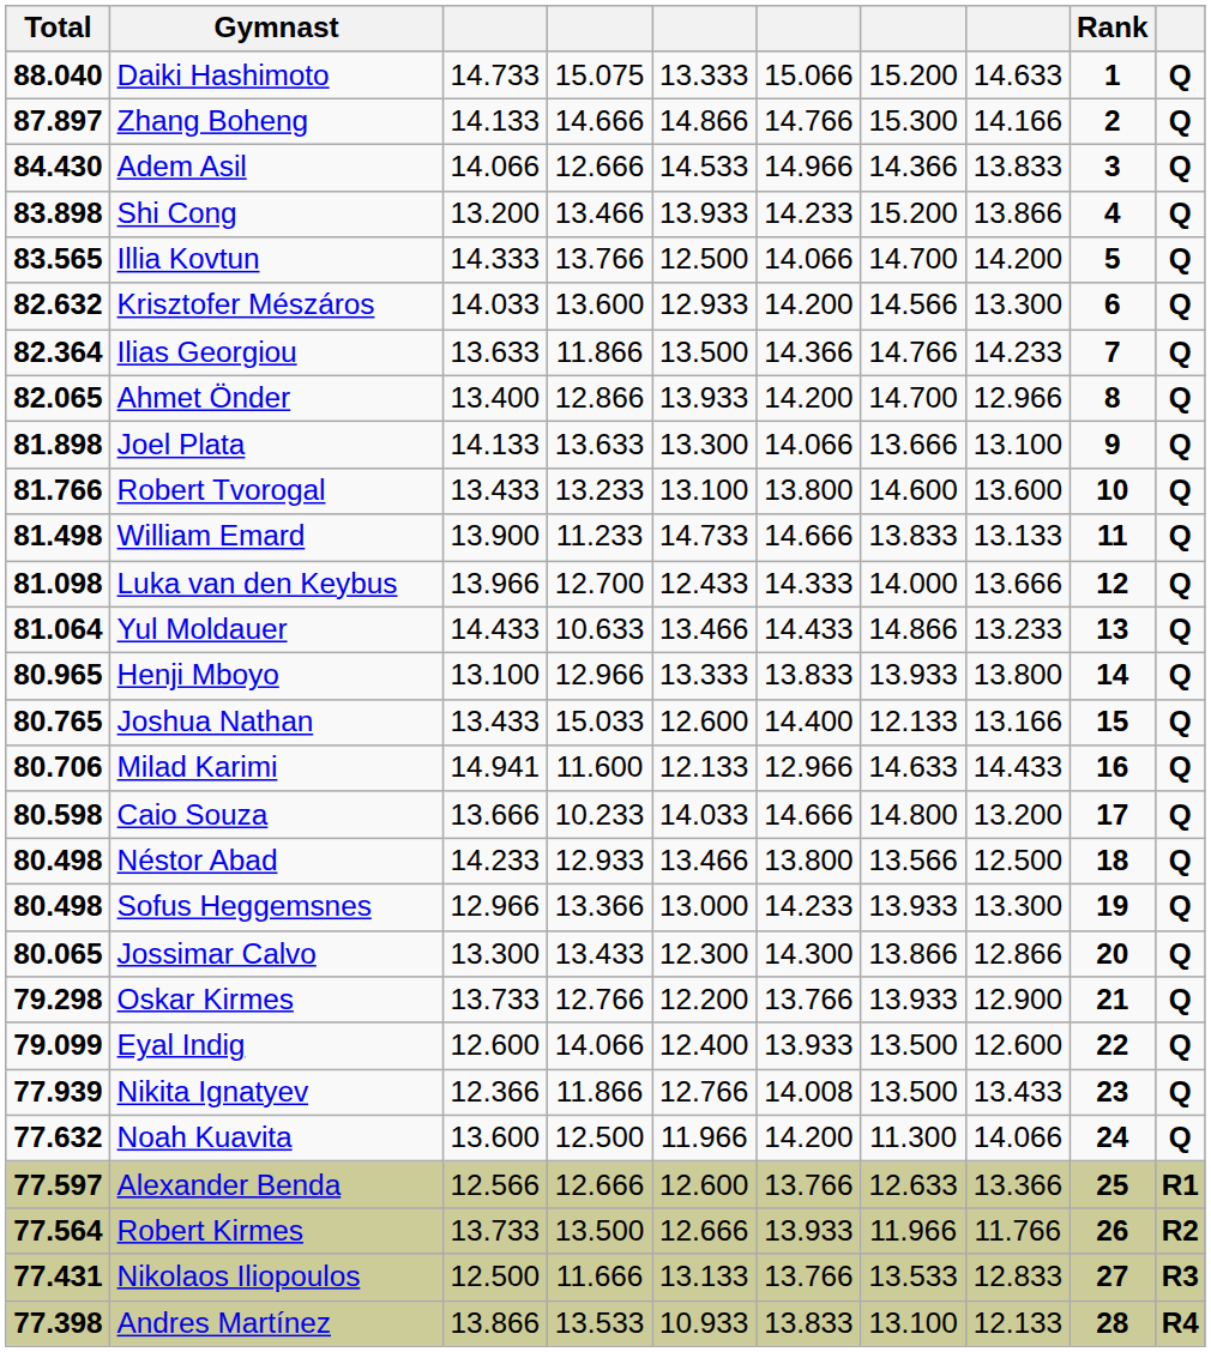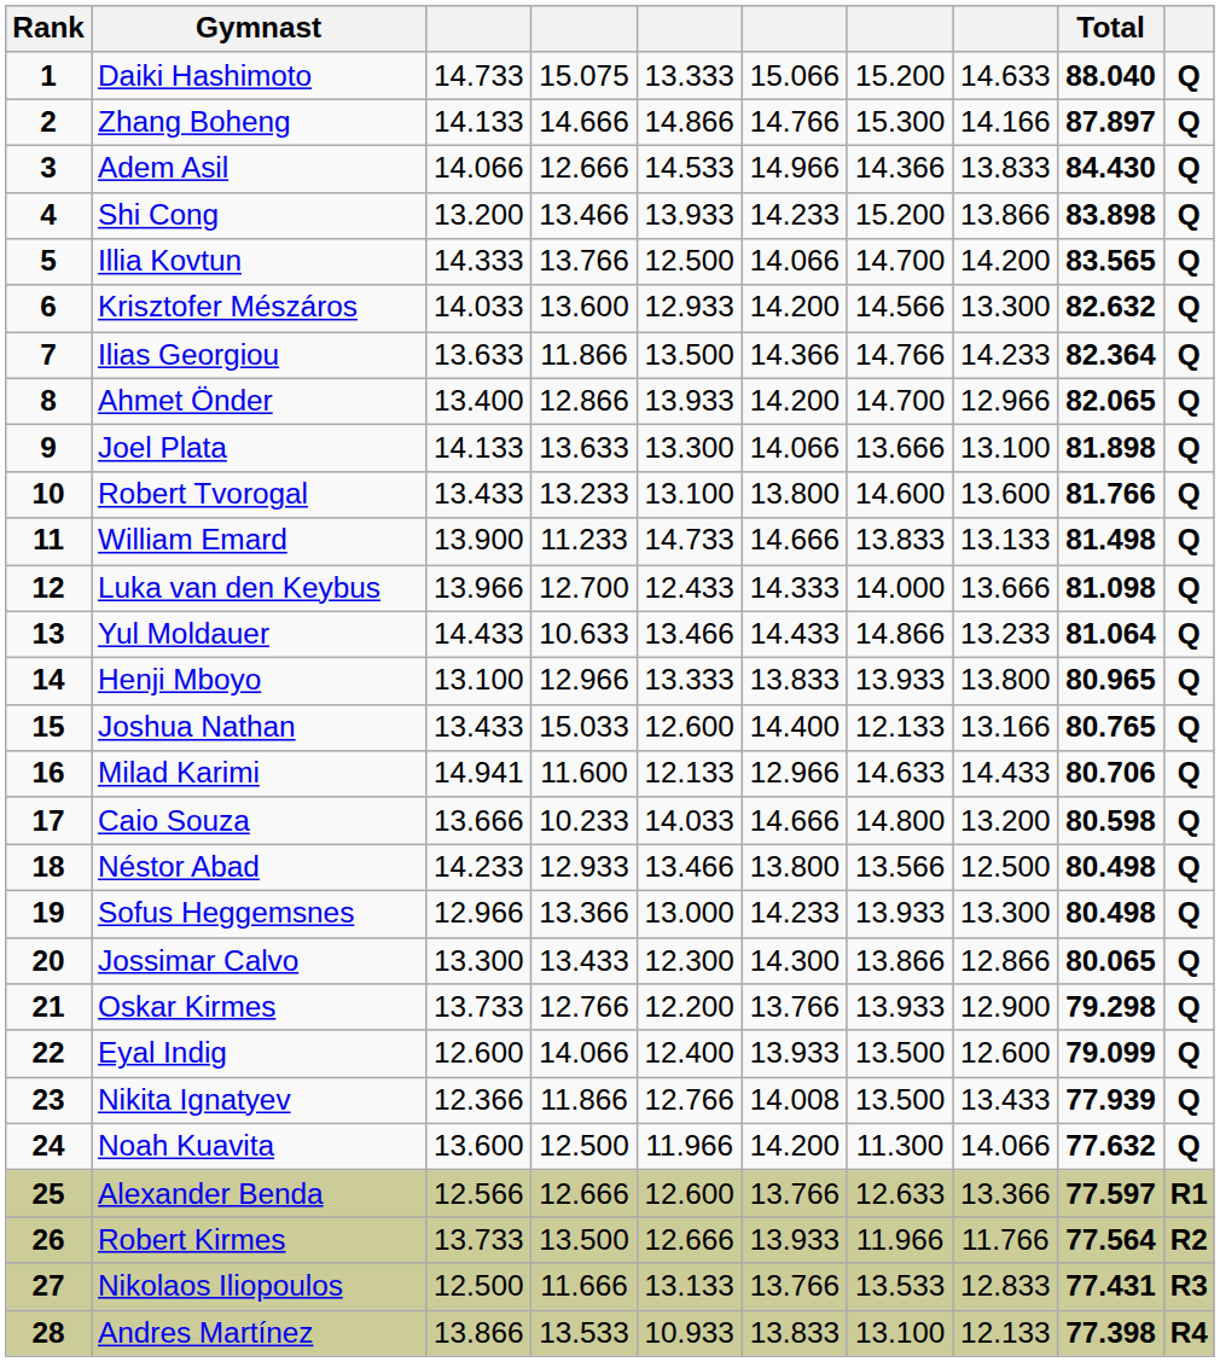columns swapped: Rank <-> Total
